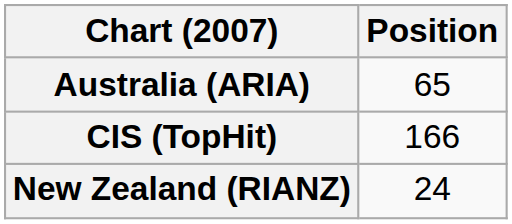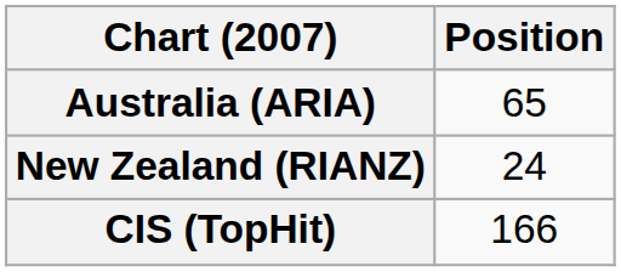rows swapped: CIS (TopHit) <-> New Zealand (RIANZ)
